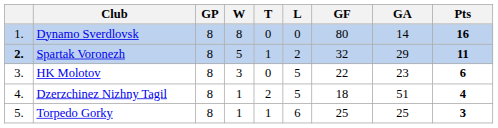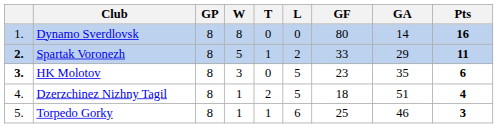Spartak Voronezh | GF: 32 -> 33
HK Molotov | column 1: normal -> bold
HK Molotov | GF: 22 -> 23
HK Molotov | GA: 23 -> 35
Torpedo Gorky | GA: 25 -> 46
